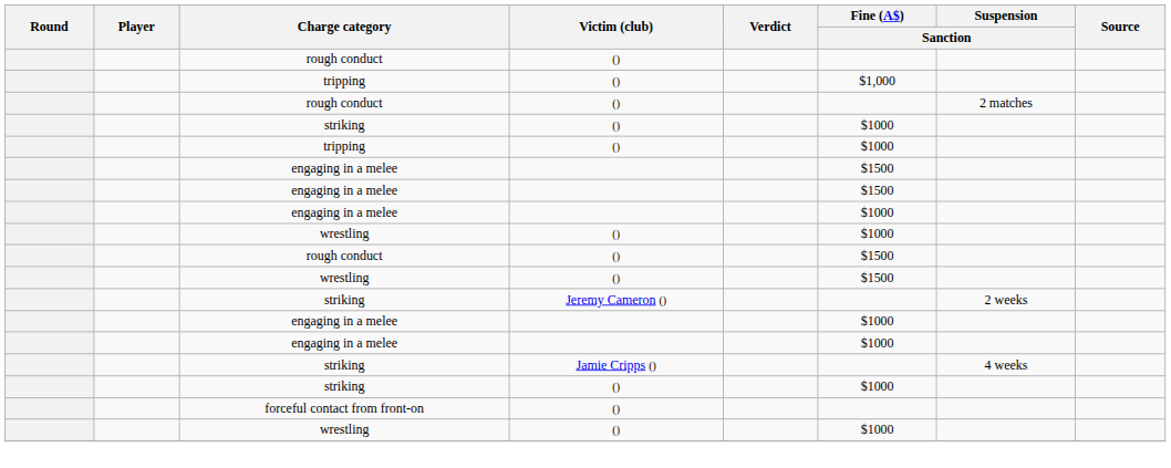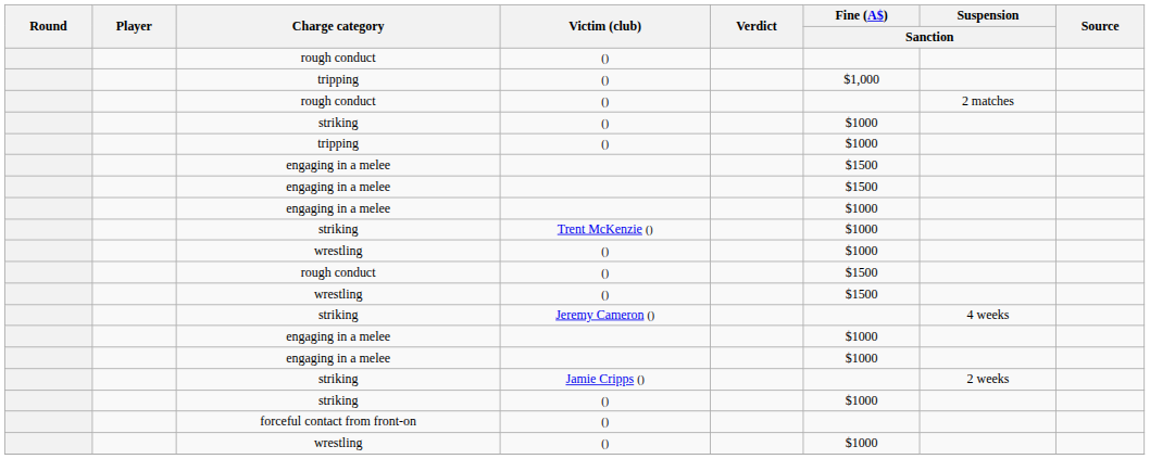+ row: striking | Trent McKenzie () | $1000
striking / Jeremy Cameron () | Suspension / Sanction: 2 weeks -> 4 weeks
striking / Jamie Cripps () | Suspension / Sanction: 4 weeks -> 2 weeks
